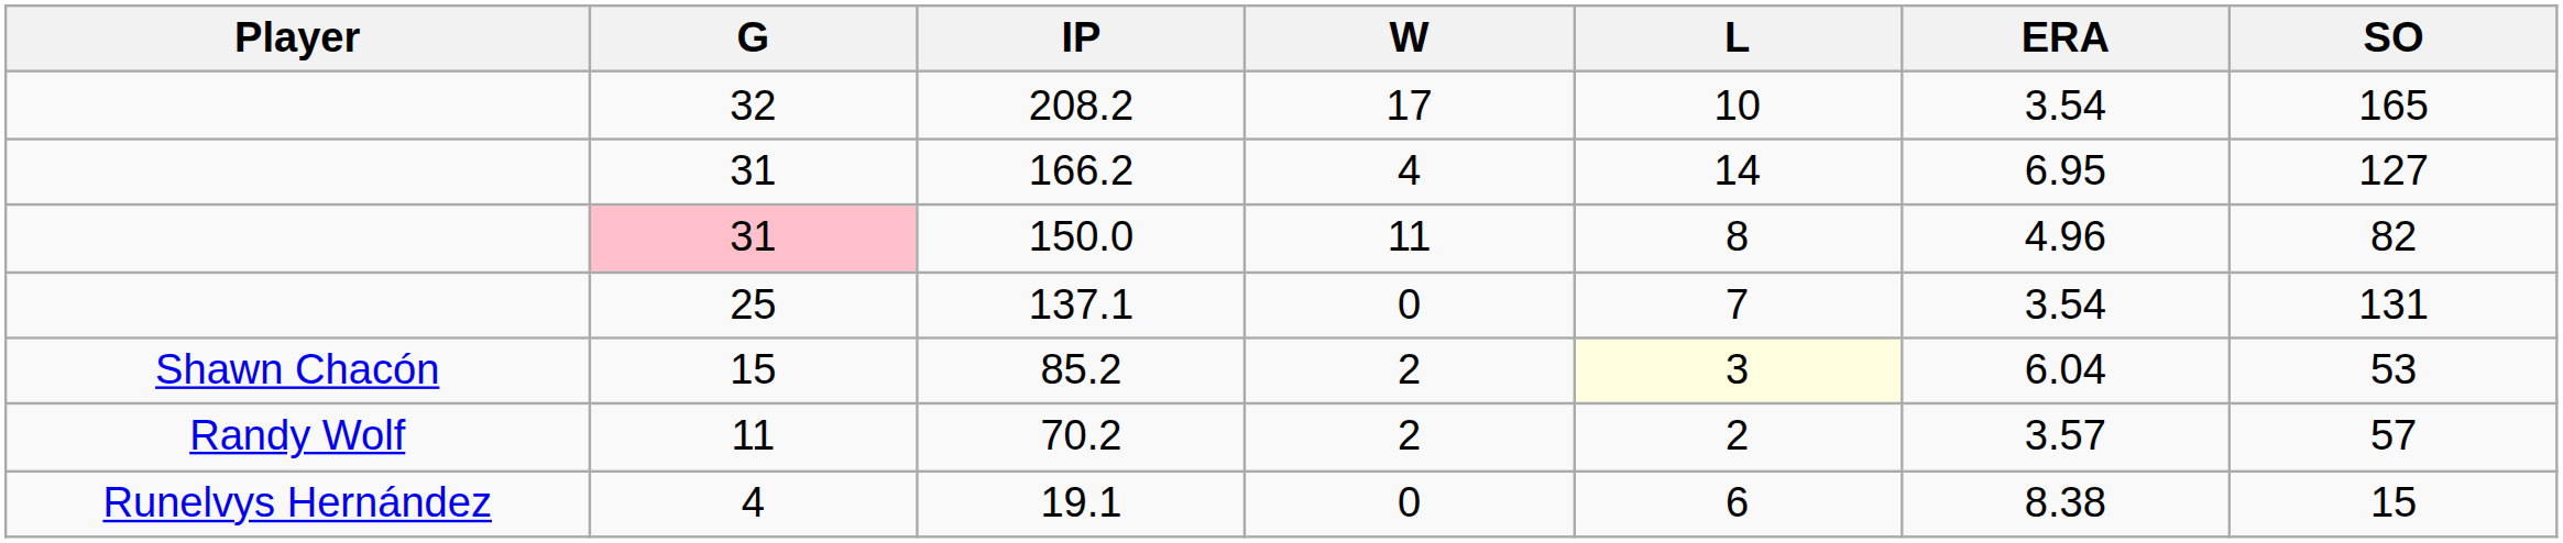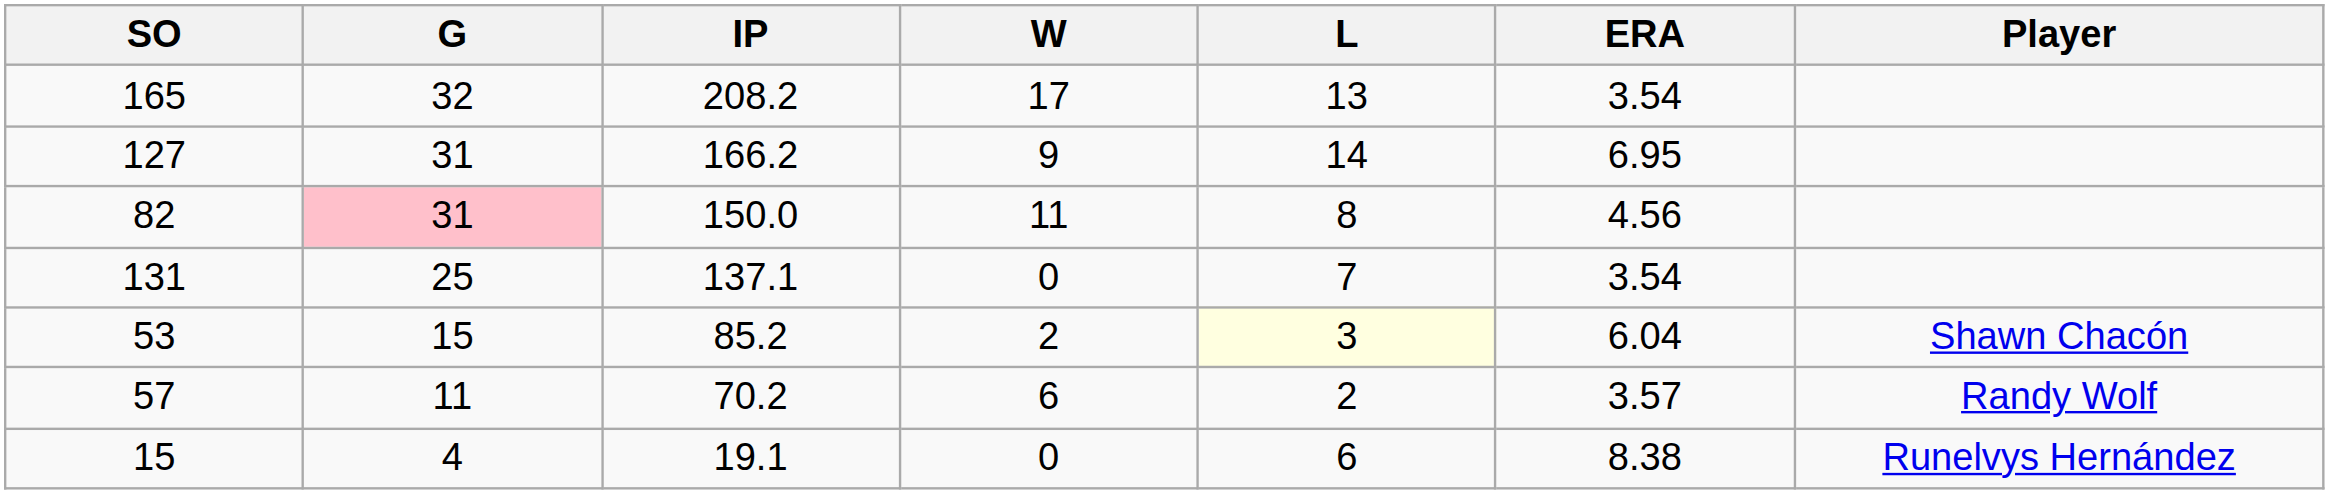columns swapped: Player <-> SO
208.2 | L: 10 -> 13
166.2 | W: 4 -> 9
150.0 | ERA: 4.96 -> 4.56
70.2 | W: 2 -> 6
